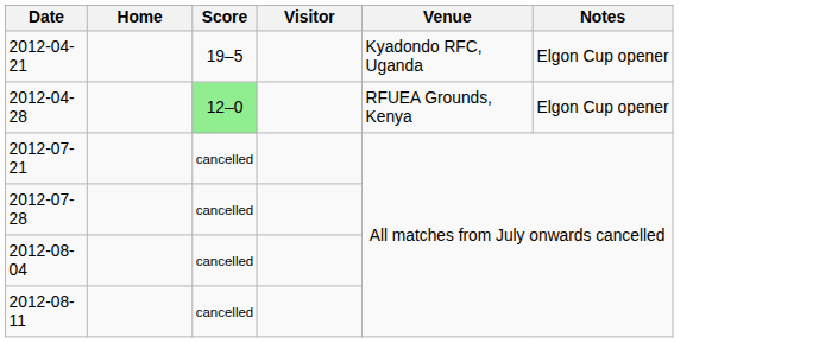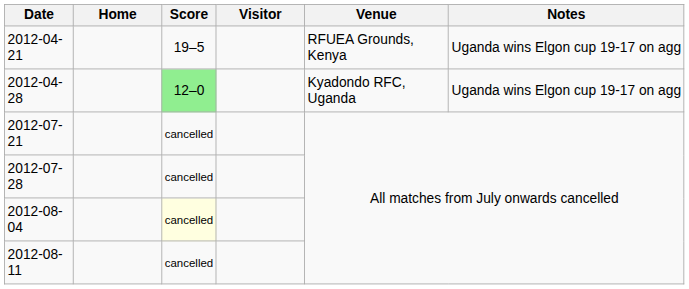2012-04-21 | Venue: Kyadondo RFC, Uganda -> RFUEA Grounds, Kenya
2012-04-21 | Notes: Elgon Cup opener -> Uganda wins Elgon cup 19-17 on agg
2012-04-28 | Venue: RFUEA Grounds, Kenya -> Kyadondo RFC, Uganda
2012-04-28 | Notes: Elgon Cup opener -> Uganda wins Elgon cup 19-17 on agg
2012-08-04 | Score: no background -> lightyellow background
